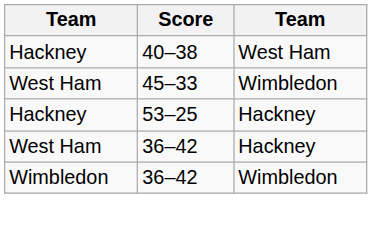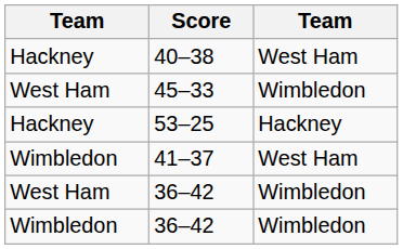+ row: Wimbledon | 41–37 | West Ham
West Ham / 36–42 | column 3: Hackney -> Wimbledon
